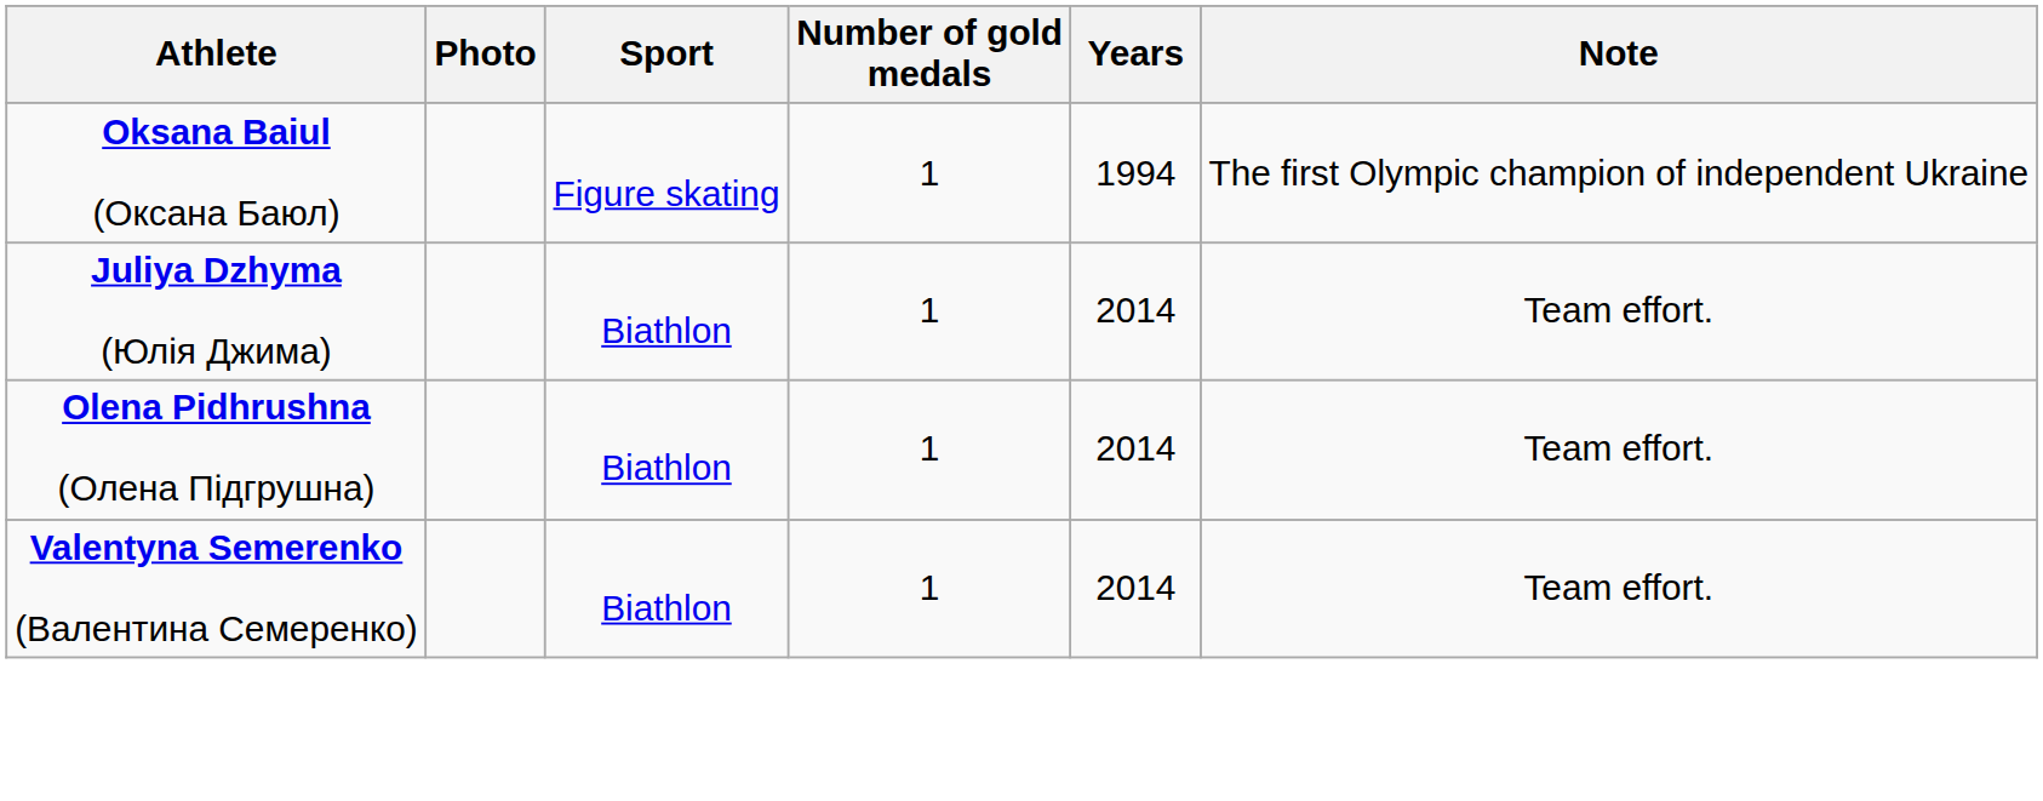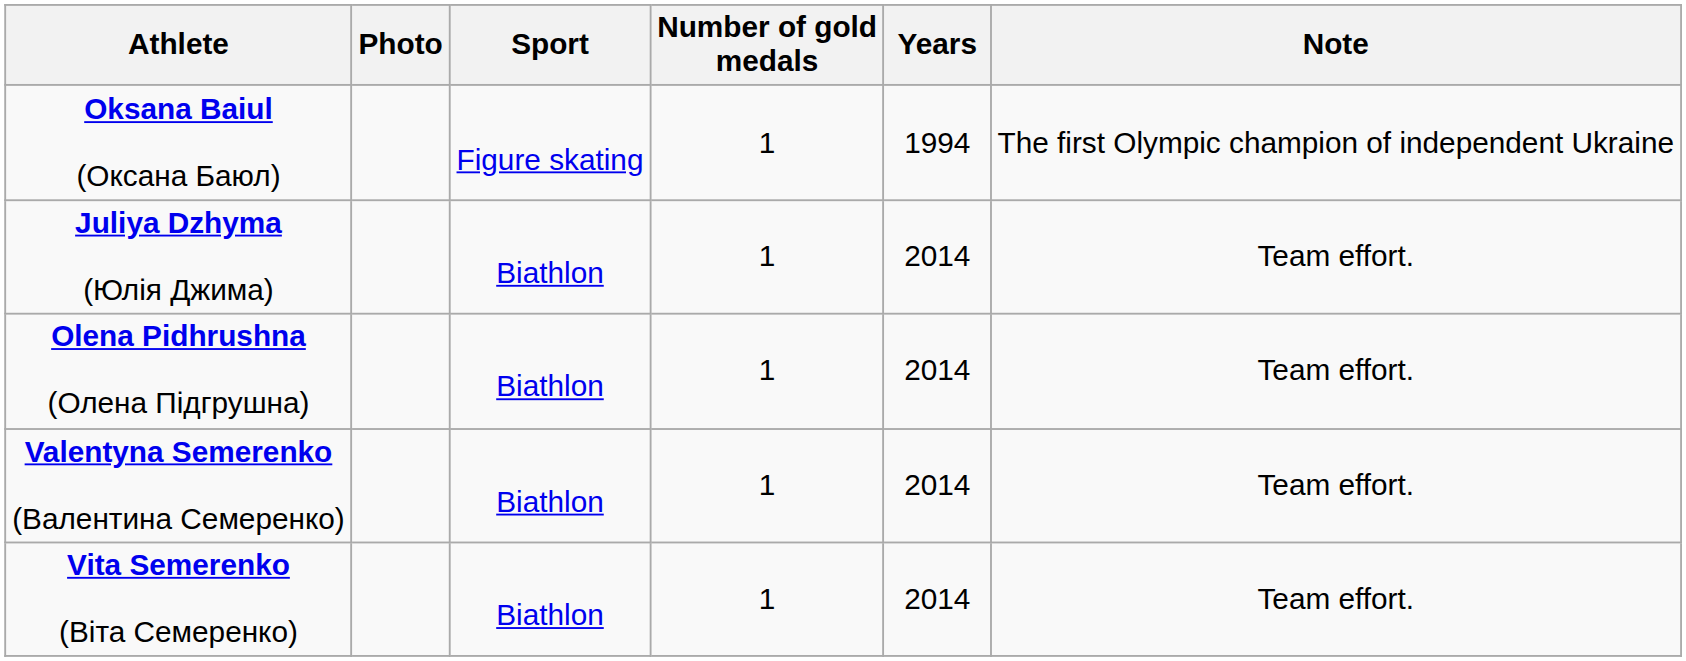+ row: Vita Semerenko (Віта Семеренко) | Biathlon | 1 | 2014 | Team effort.
